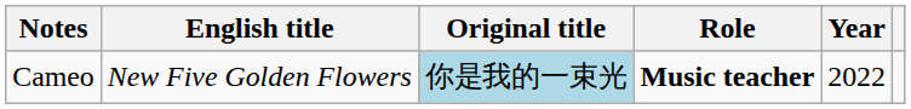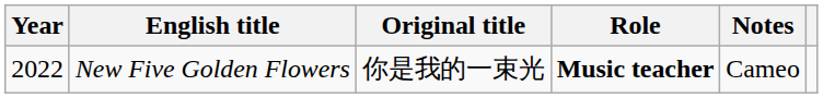columns swapped: Year <-> Notes
New Five Golden Flowers | Original title: lightblue background -> no background
